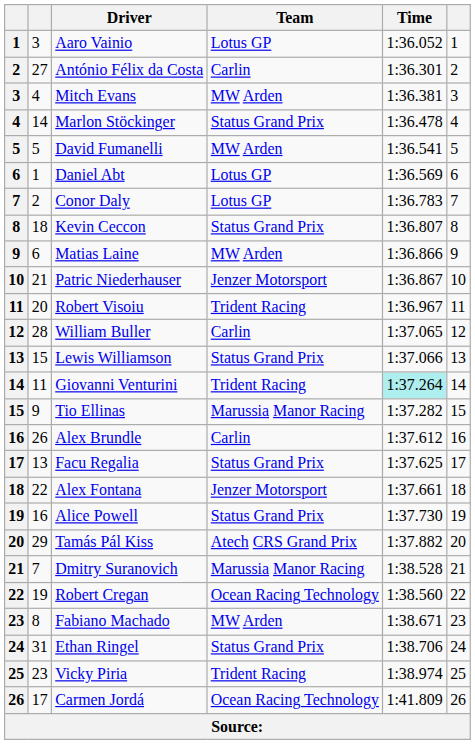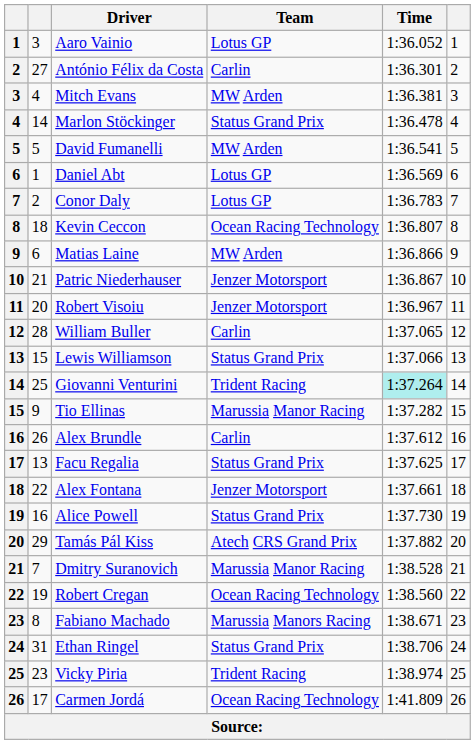Kevin Ceccon | Team: Status Grand Prix -> Ocean Racing Technology
Robert Visoiu | Team: Trident Racing -> Jenzer Motorsport
Giovanni Venturini | column 2: 11 -> 25
Fabiano Machado | Team: MW Arden -> Marussia Manors Racing
